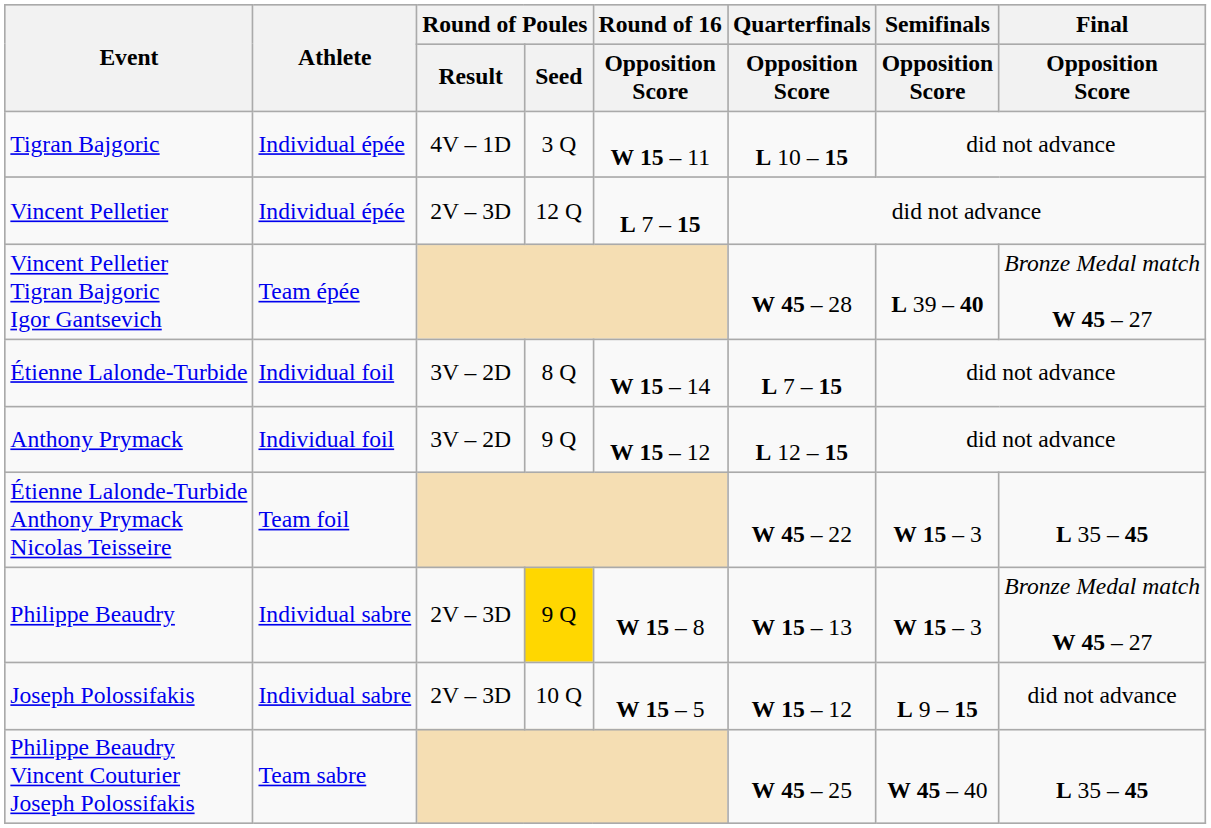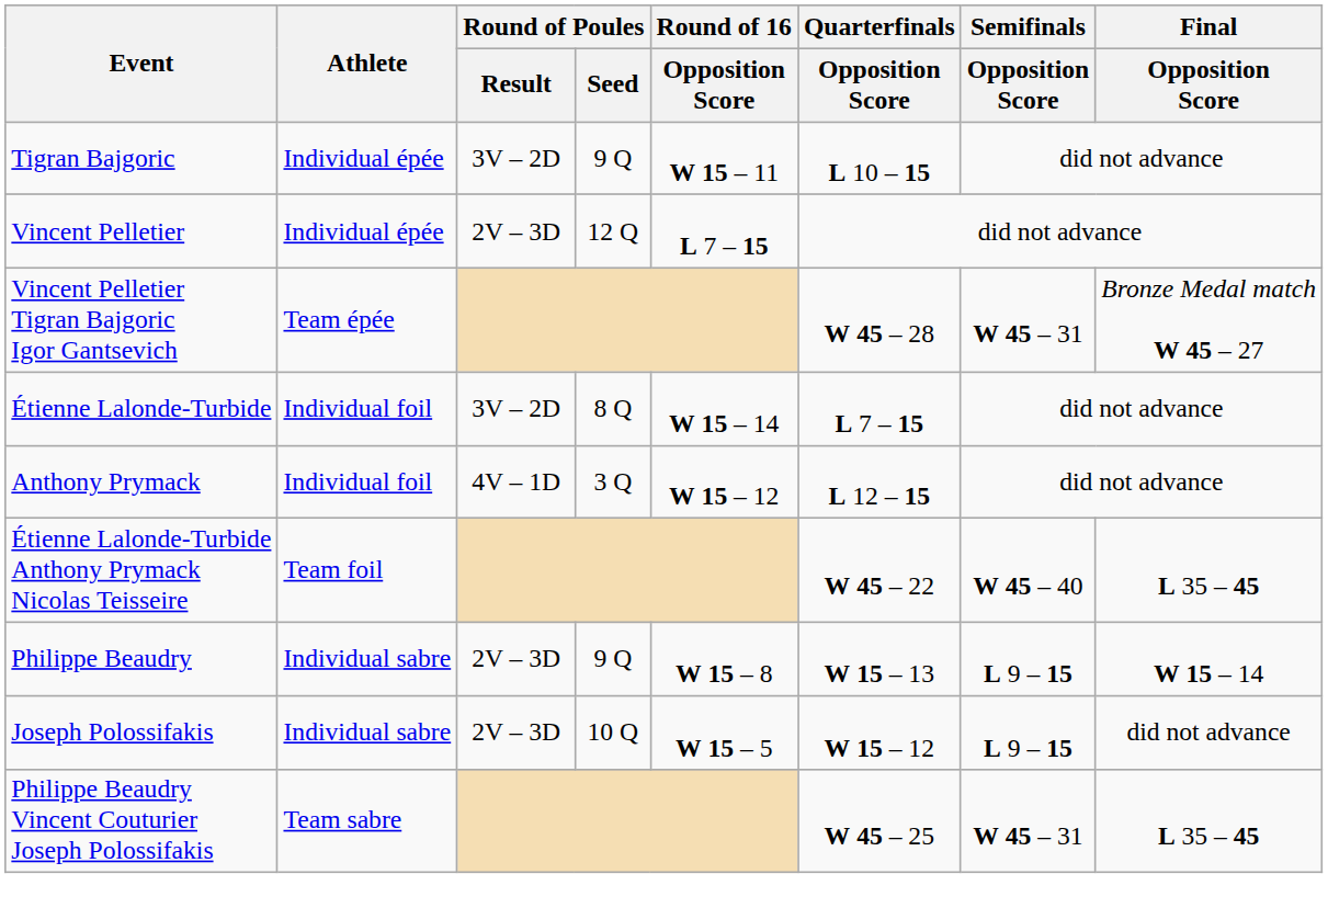Tigran Bajgoric | Round of Poules / Result: 4V – 1D -> 3V – 2D
Tigran Bajgoric | Round of Poules / Seed: 3 Q -> 9 Q
Vincent Pelletier Tigran Bajgoric Igor Gantsevich | Semifinals / Opposition Score: L 39 – 40 -> W 45 – 31
Anthony Prymack | Round of Poules / Result: 3V – 2D -> 4V – 1D
Anthony Prymack | Round of Poules / Seed: 9 Q -> 3 Q
Étienne Lalonde-Turbide Anthony Prymack Nicolas Teisseire | Semifinals / Opposition Score: W 15 – 3 -> W 45 – 40
Philippe Beaudry | Round of Poules / Seed: gold background -> no background
Philippe Beaudry | Semifinals / Opposition Score: W 15 – 3 -> L 9 – 15
Philippe Beaudry | Final / Opposition Score: Bronze Medal match W 45 – 27 -> W 15 – 14
Philippe Beaudry Vincent Couturier Joseph Polossifakis | Semifinals / Opposition Score: W 45 – 40 -> W 45 – 31
